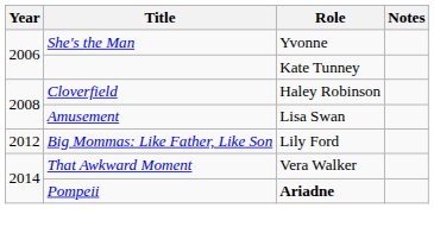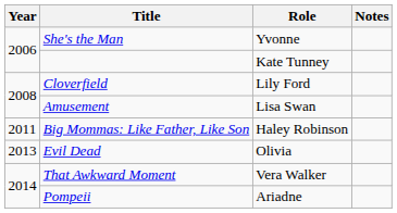Cloverfield | Role: Haley Robinson -> Lily Ford
Big Mommas: Like Father, Like Son | Year: 2012 -> 2011
Big Mommas: Like Father, Like Son | Role: Lily Ford -> Haley Robinson
+ row: 2013 | Evil Dead | Olivia
Pompeii | Role: bold -> normal
